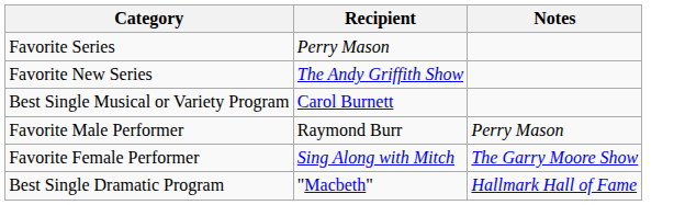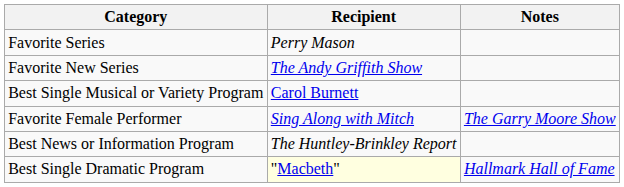- row: Favorite Male Performer | Raymond Burr | Perry Mason
+ row: Best News or Information Program | The Huntley-Brinkley Report
Best Single Dramatic Program | Recipient: no background -> lightyellow background
